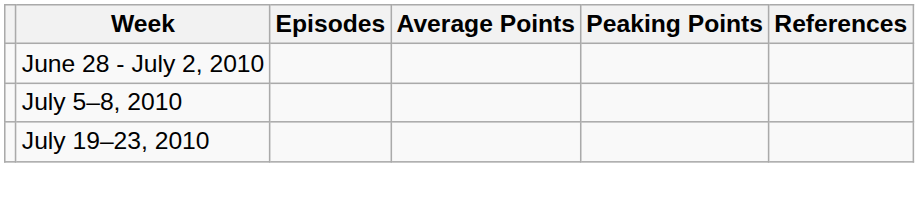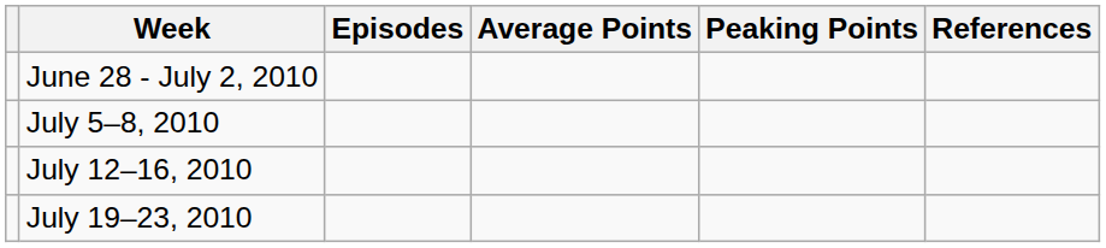+ row: July 12–16, 2010
